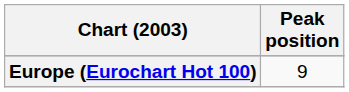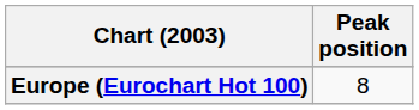Europe (Eurochart Hot 100) | Peak position: 9 -> 8
